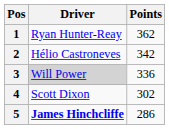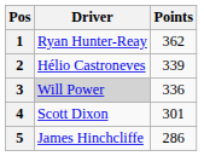2 | Points: 342 -> 339
4 | Points: 302 -> 301
5 | Driver: bold -> normal
